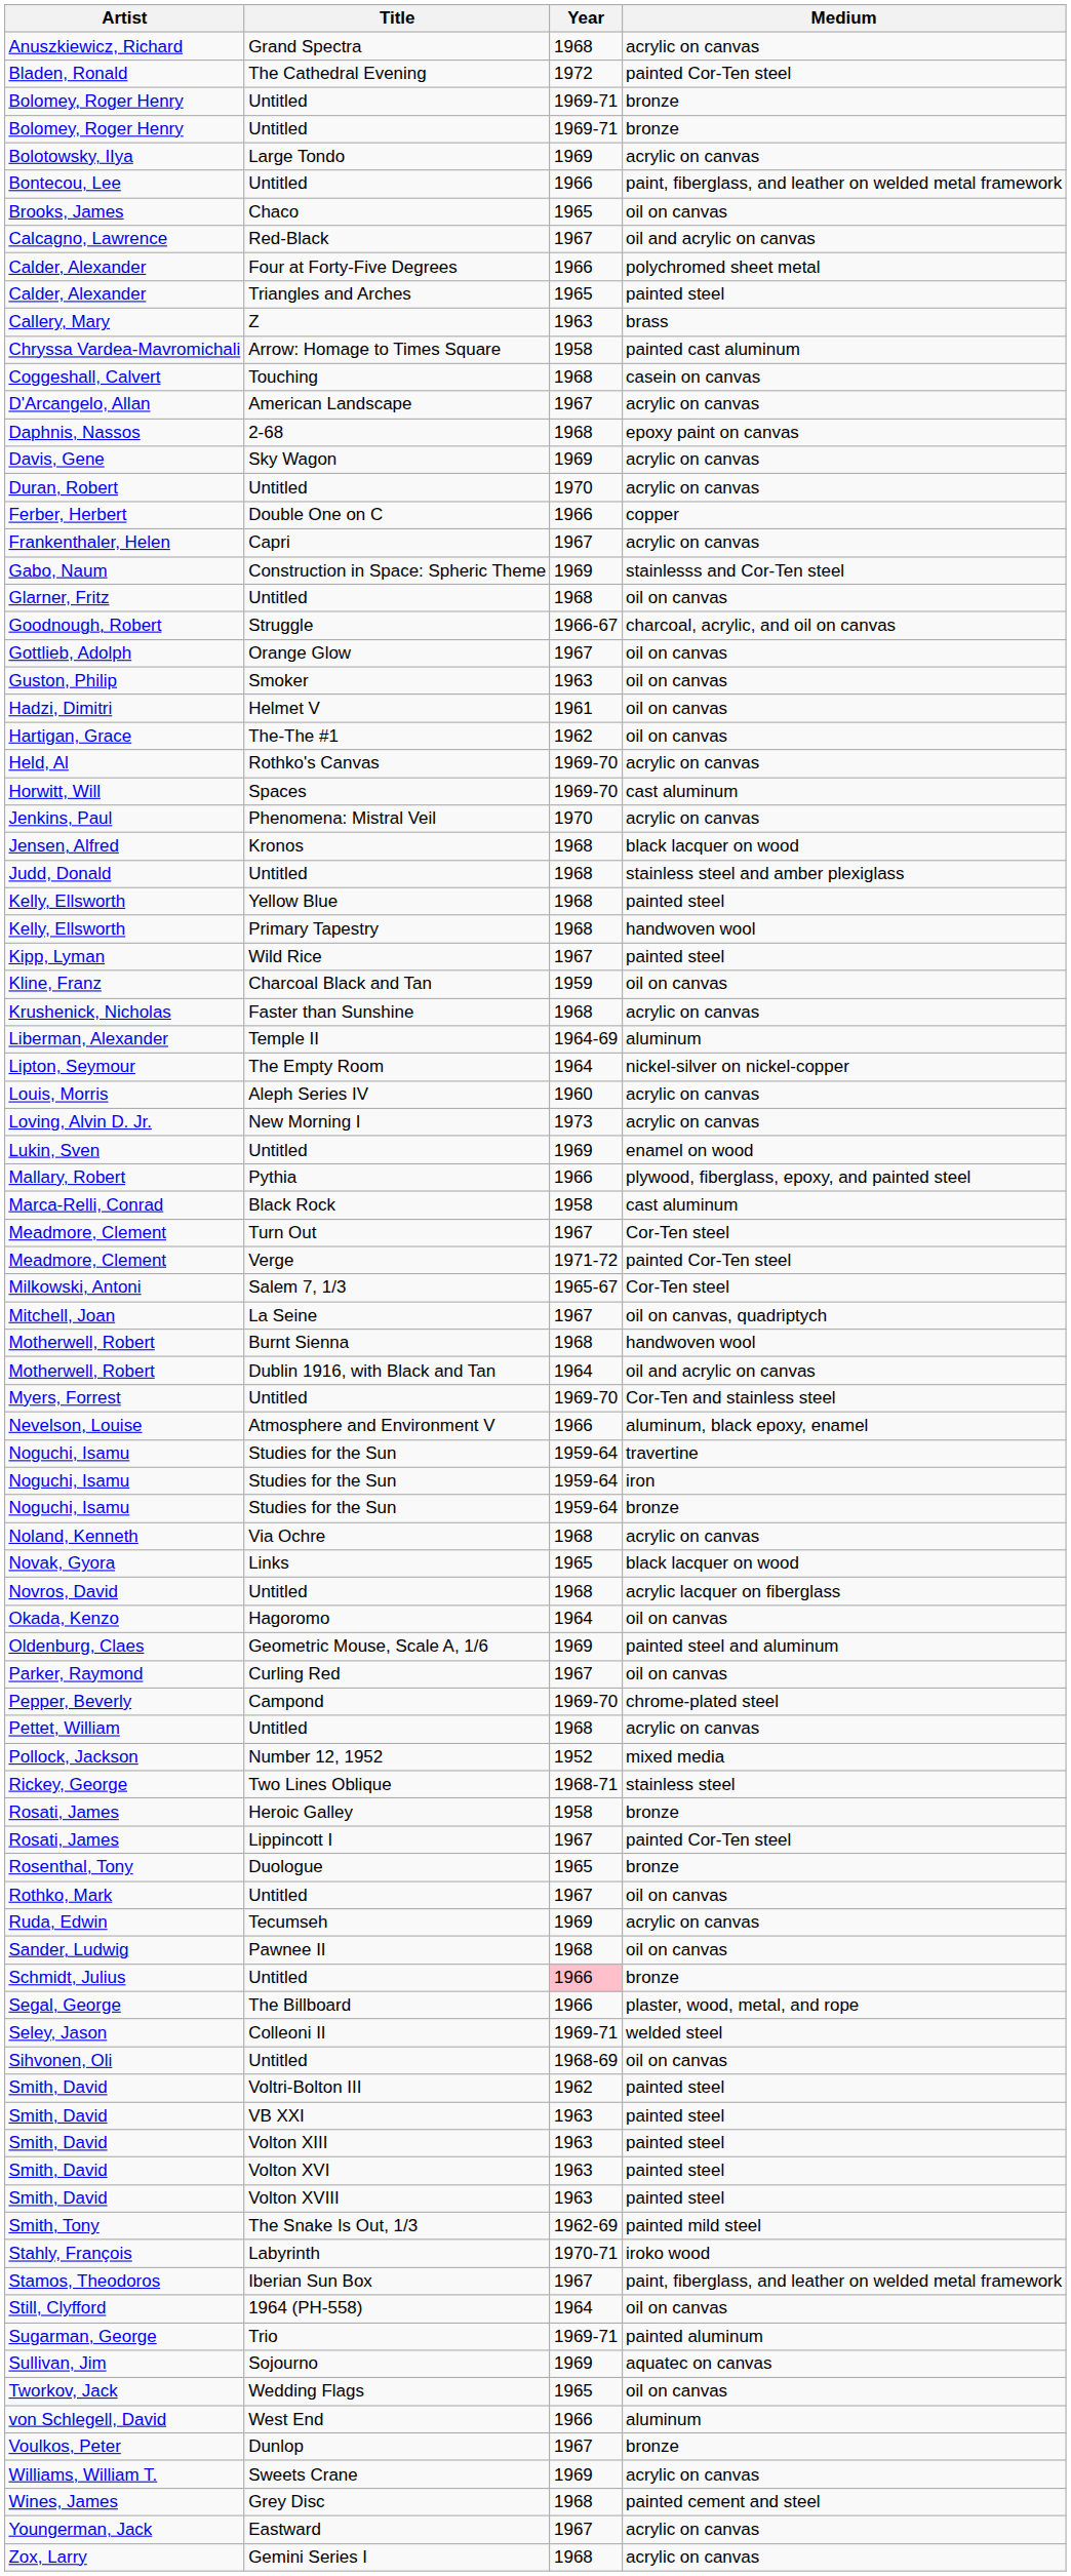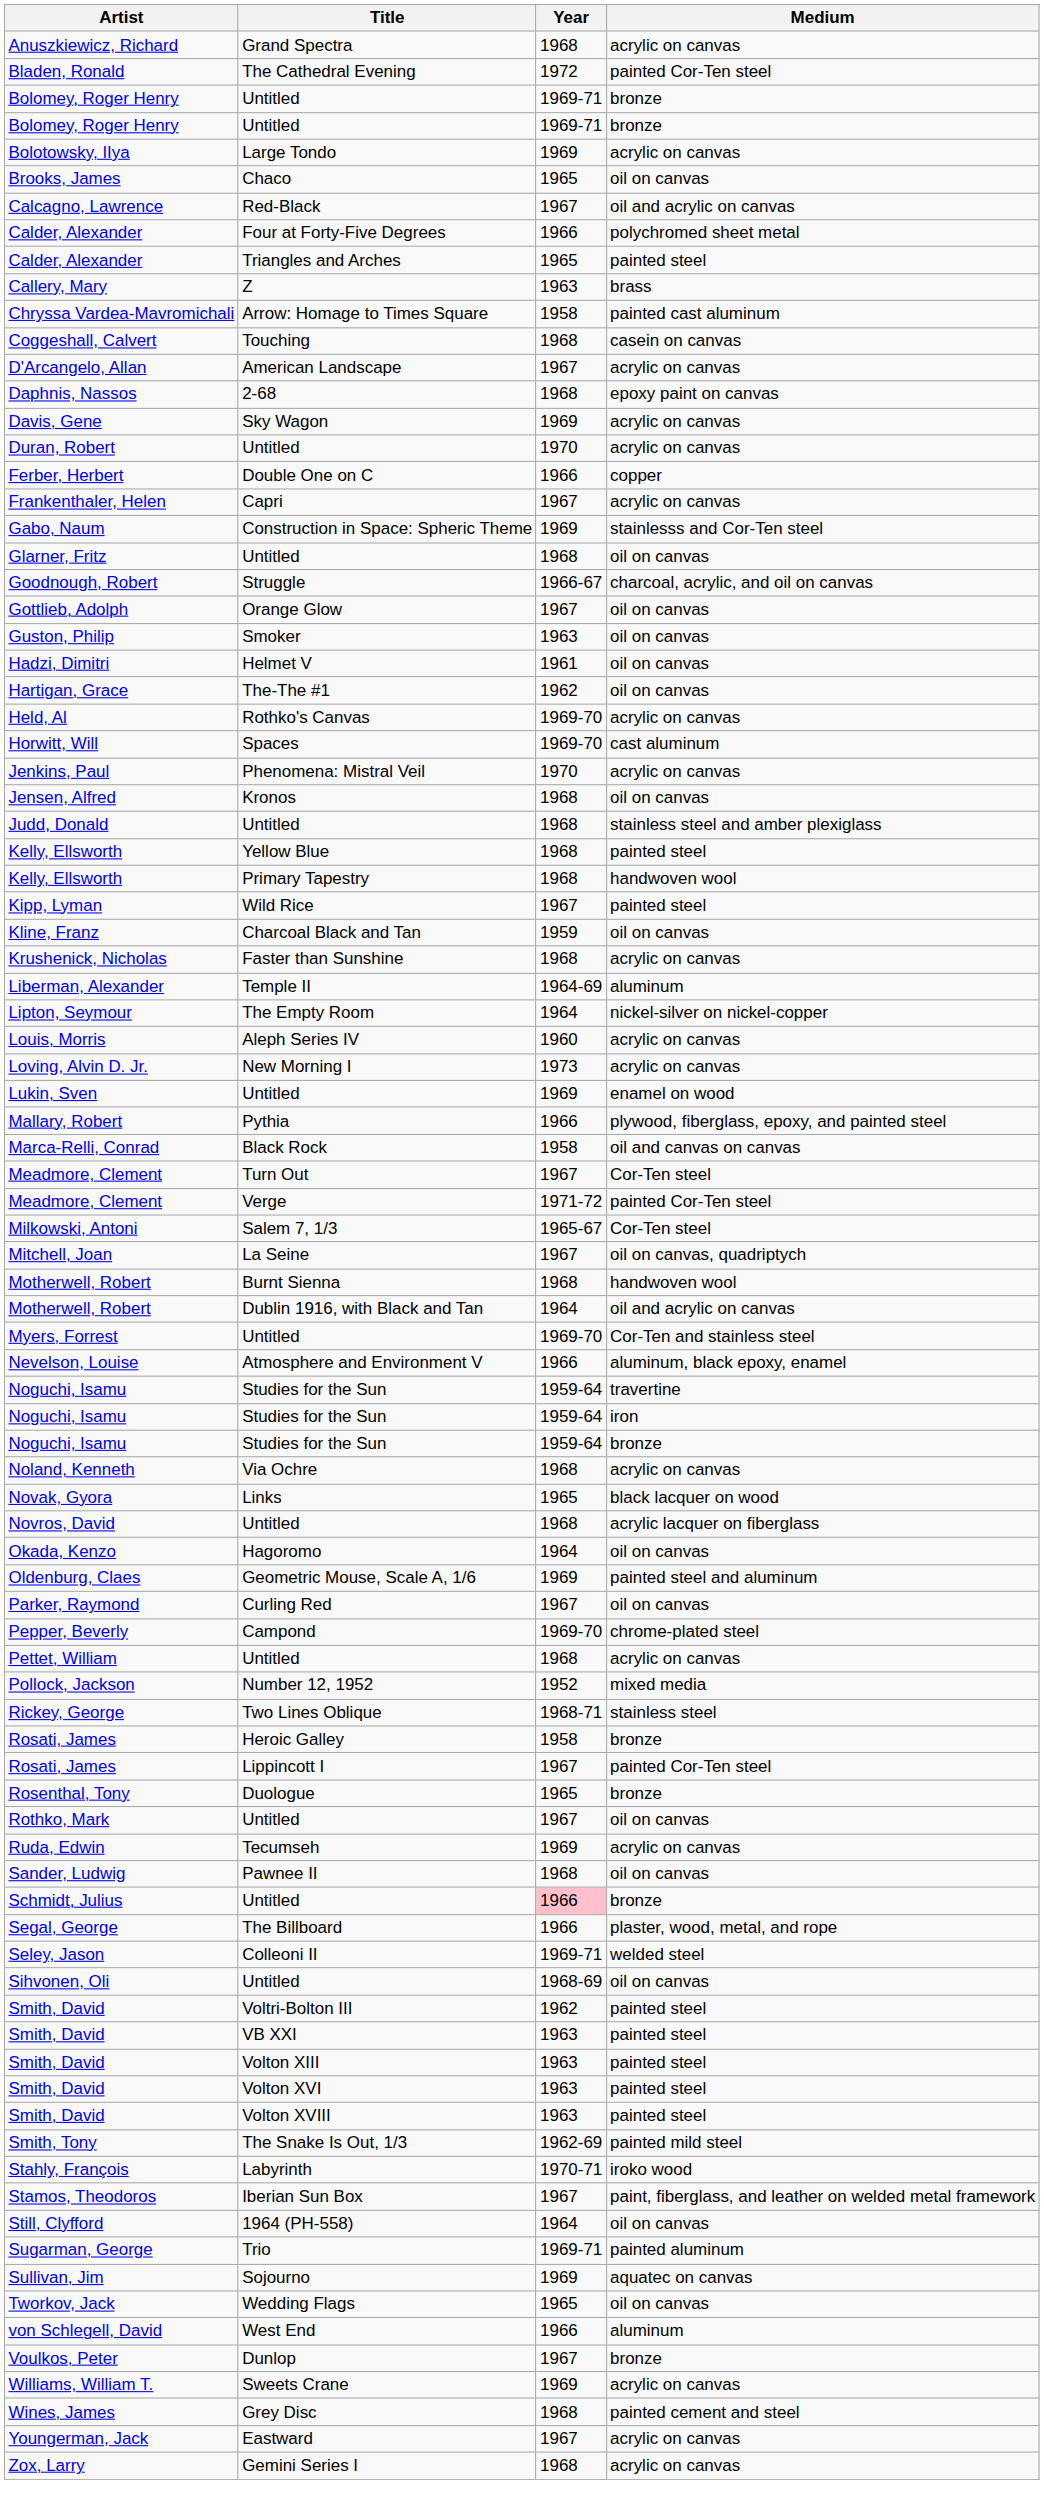- row: Bontecou, Lee | Untitled | 1966 | paint, fiberglass, and leather on welded metal framework
Jensen, Alfred | Medium: black lacquer on wood -> oil on canvas
Marca-Relli, Conrad | Medium: cast aluminum -> oil and canvas on canvas
